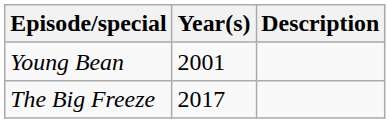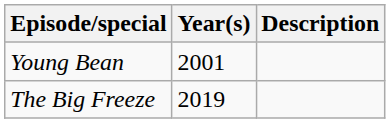The Big Freeze | Year(s): 2017 -> 2019
